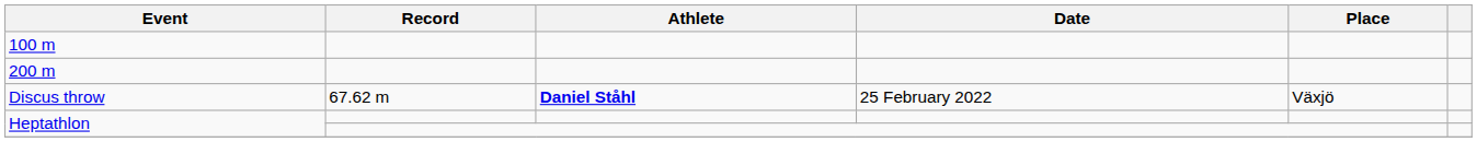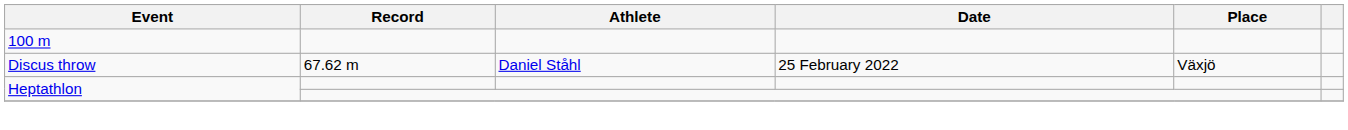- row: 200 m
Discus throw | Athlete: bold -> normal
